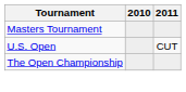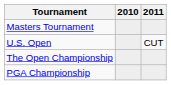+ row: PGA Championship
